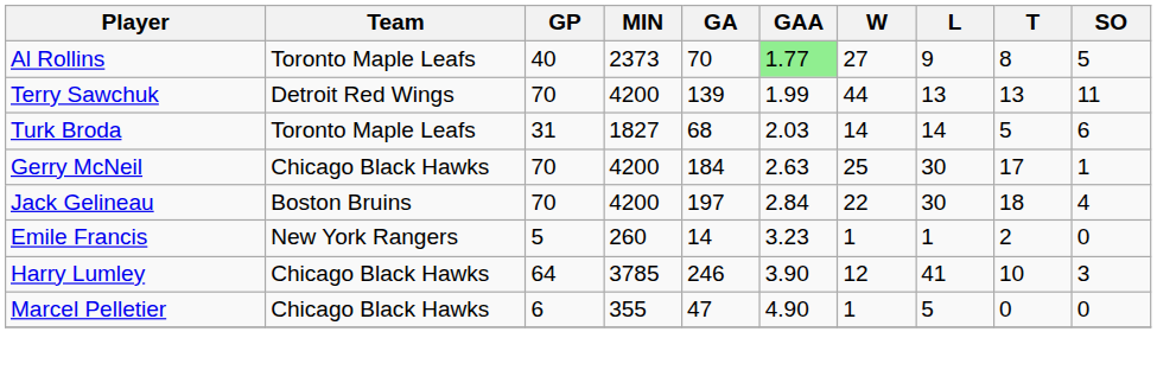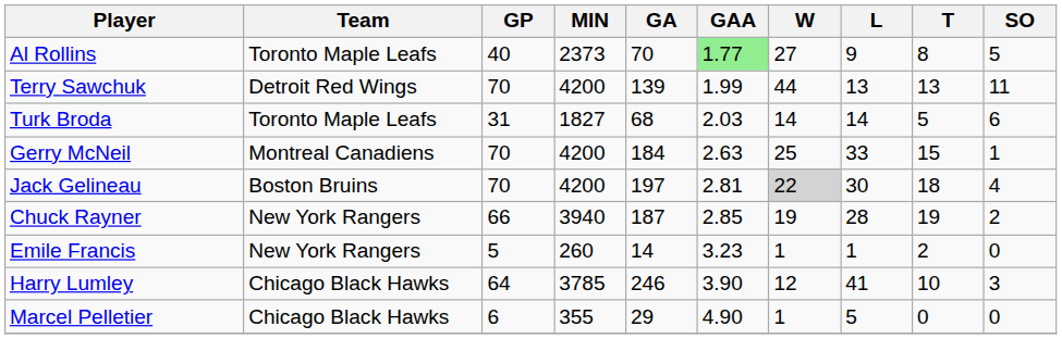Gerry McNeil | Team: Chicago Black Hawks -> Montreal Canadiens
Gerry McNeil | L: 30 -> 33
Gerry McNeil | T: 17 -> 15
Jack Gelineau | GAA: 2.84 -> 2.81
Jack Gelineau | W: no background -> lightgrey background
+ row: Chuck Rayner | New York Rangers | 66 | 3940 | 187 | 2.85 | 19 | 28 | 19 | 2
Marcel Pelletier | GA: 47 -> 29
